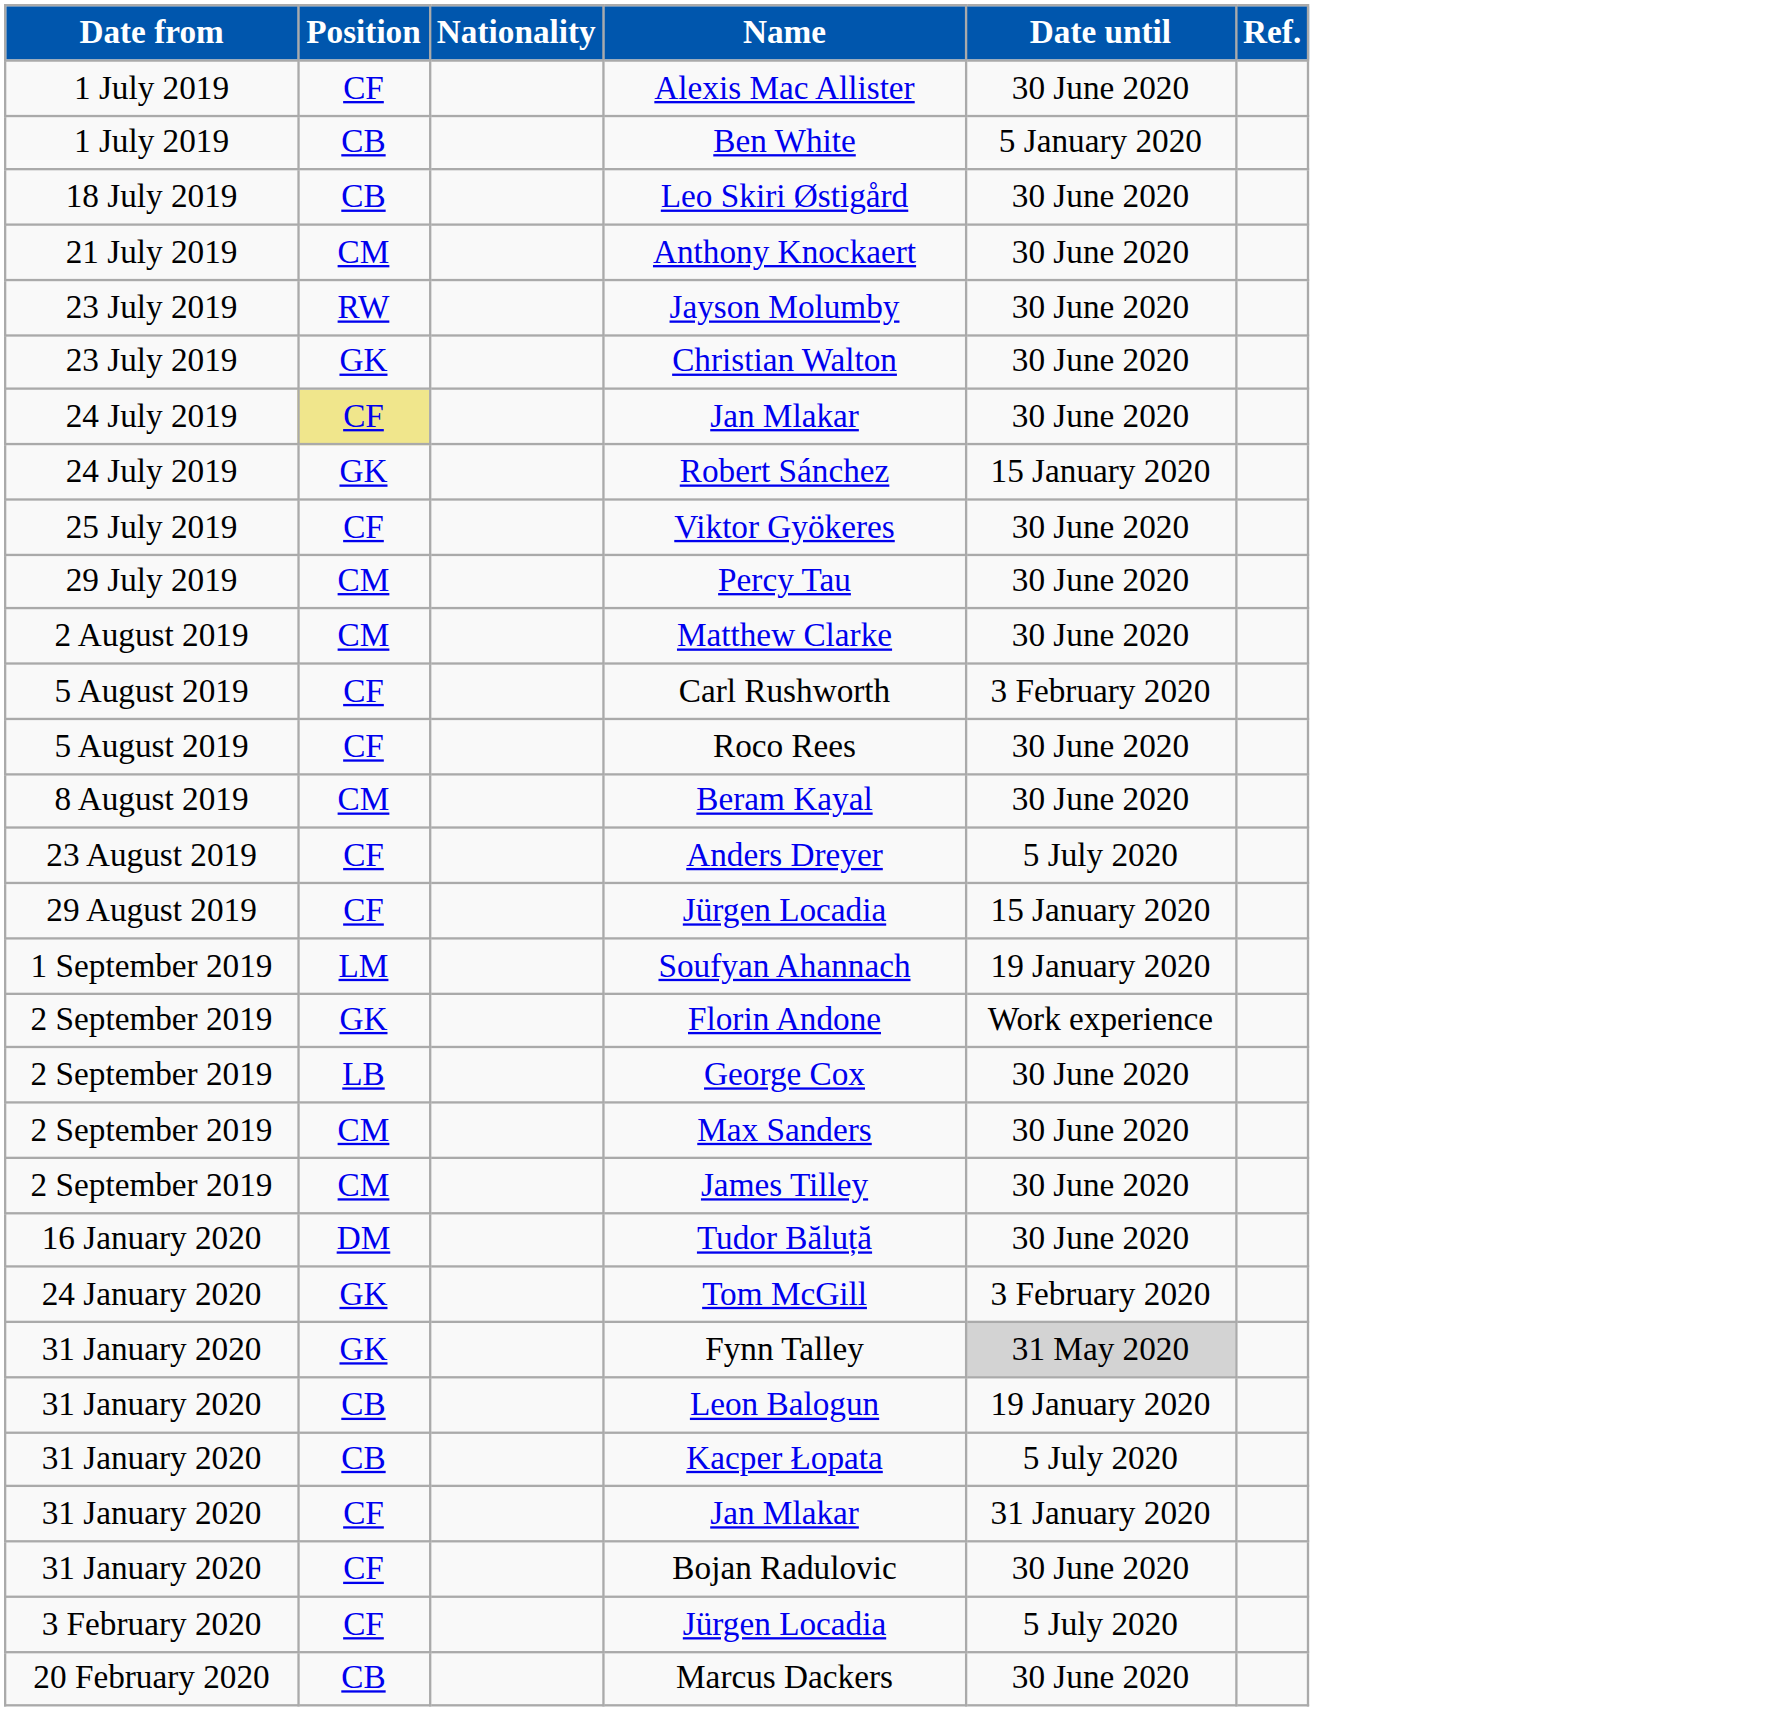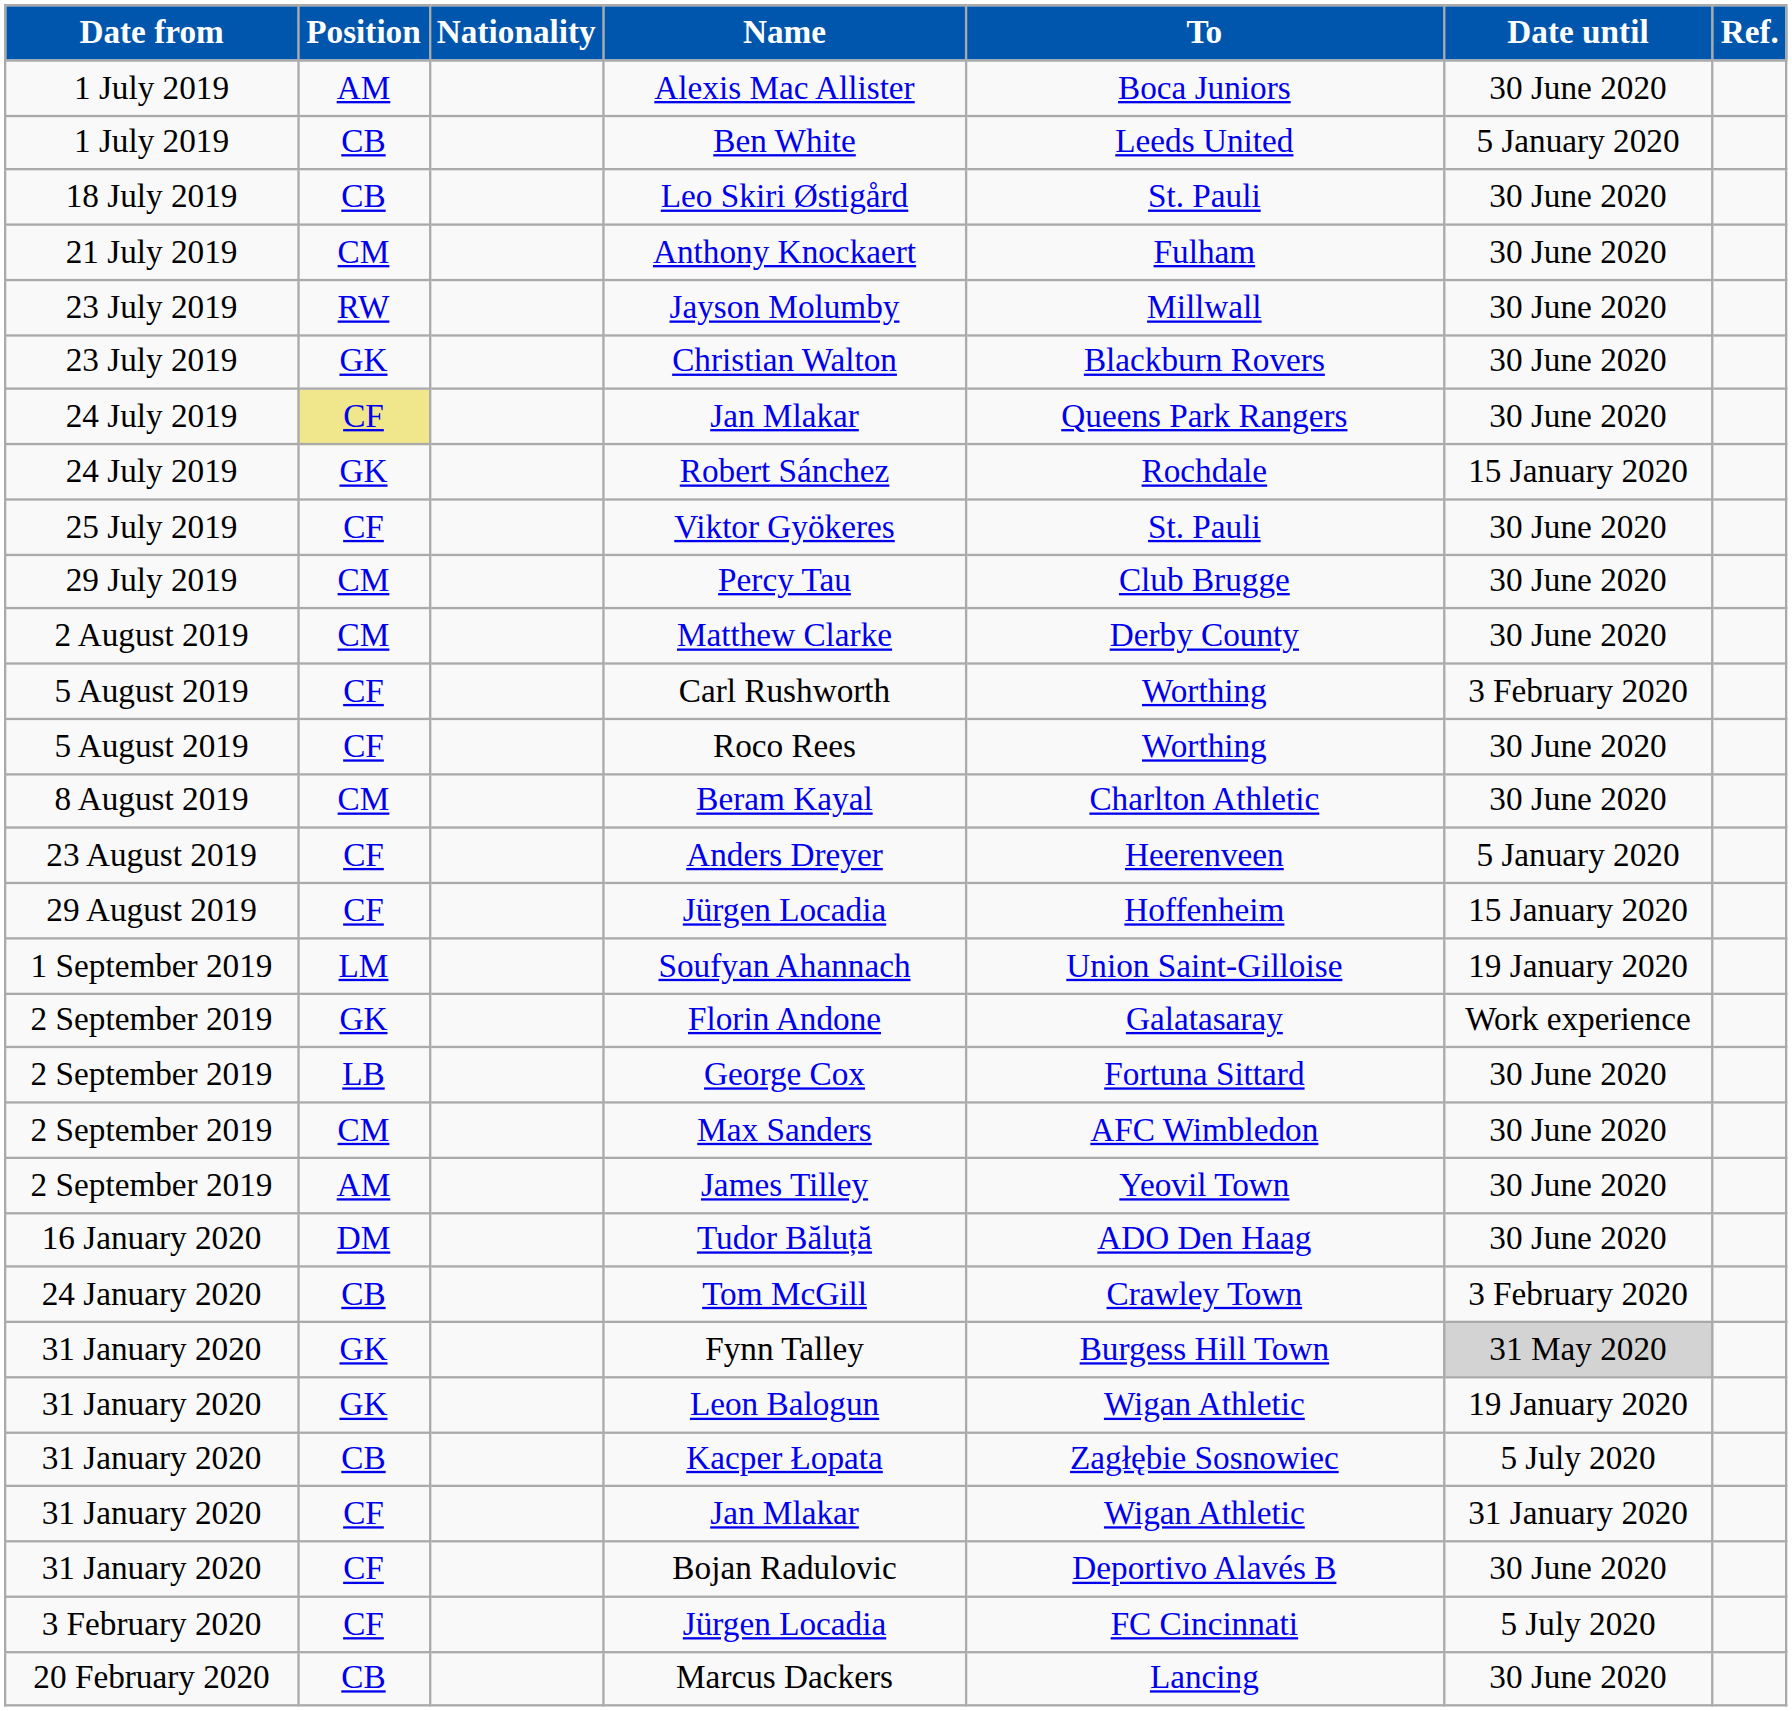+ column: To | Boca Juniors | Leeds United | St. Pauli | Fulham | Millwall | Blackburn Rovers | Queens Park Rangers | Rochdale | St. Pauli | Club Brugge | Derby County | Worthing | Worthing | Charlton Athletic | Heerenveen | Hoffenheim | Union Saint-Gilloise | Galatasaray | Fortuna Sittard | AFC Wimbledon | Yeovil Town | ADO Den Haag | Crawley Town | Burgess Hill Town | Wigan Athletic | Zagłębie Sosnowiec | Wigan Athletic | Deportivo Alavés B | FC Cincinnati | Lancing
Alexis Mac Allister | Position: CF -> AM
Anders Dreyer | Date until: 5 July 2020 -> 5 January 2020
James Tilley | Position: CM -> AM
Tom McGill | Position: GK -> CB
Leon Balogun | Position: CB -> GK
